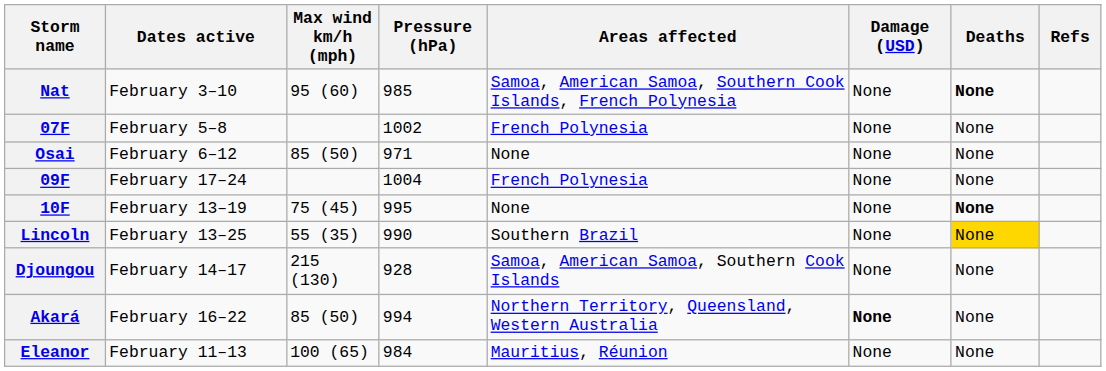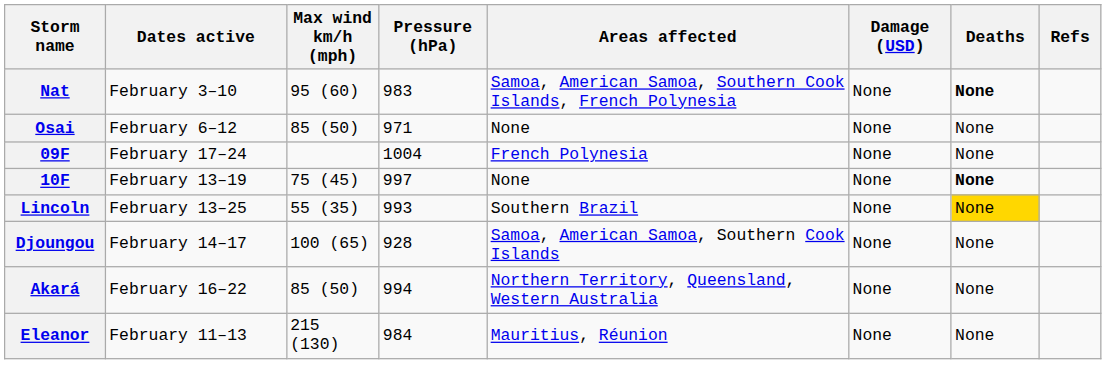Nat | Pressure (hPa): 985 -> 983
- row: 07F | February 5–8 | 1002 | French Polynesia | None | None
10F | Pressure (hPa): 995 -> 997
Lincoln | Pressure (hPa): 990 -> 993
Djoungou | Max wind km/h (mph): 215 (130) -> 100 (65)
Akará | Damage (USD): bold -> normal
Eleanor | Max wind km/h (mph): 100 (65) -> 215 (130)
